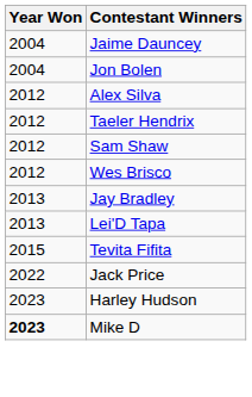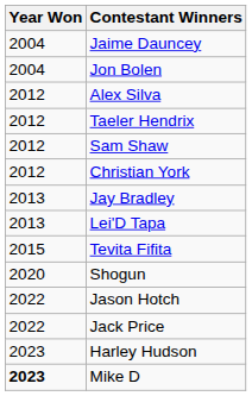+ row: 2012 | Christian York
- row: 2012 | Wes Brisco
+ row: 2020 | Shogun
+ row: 2022 | Jason Hotch
